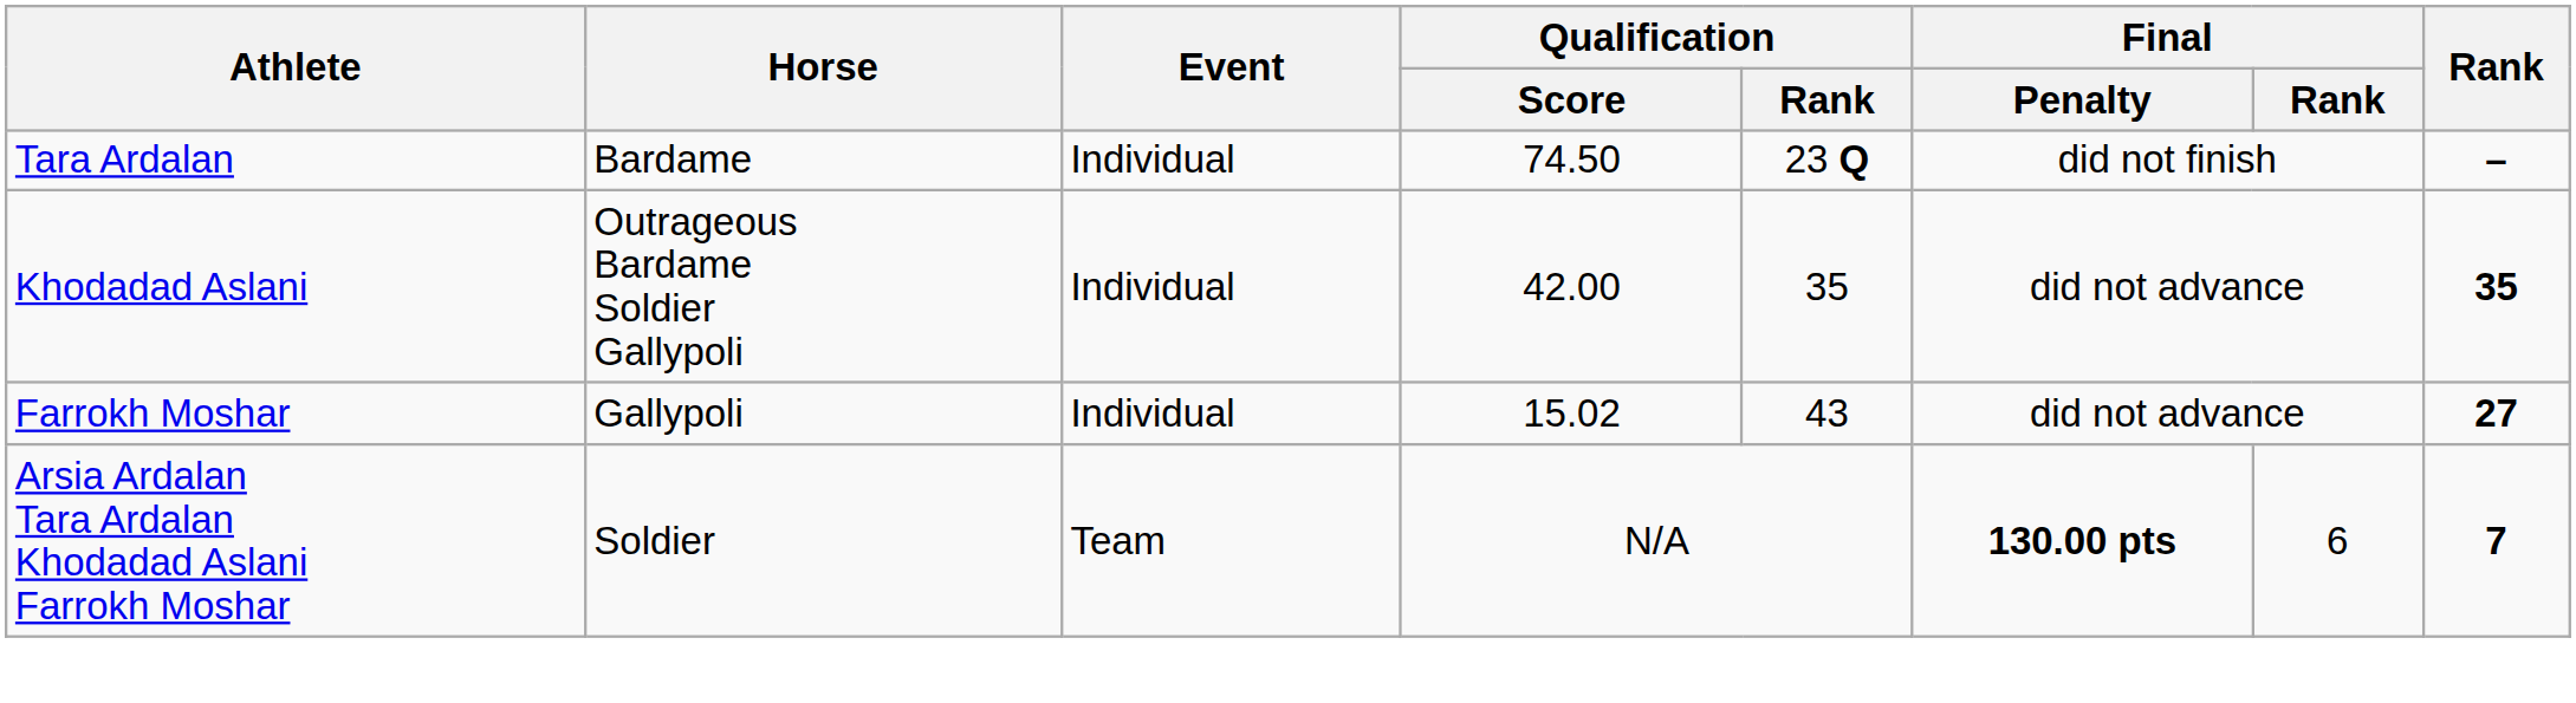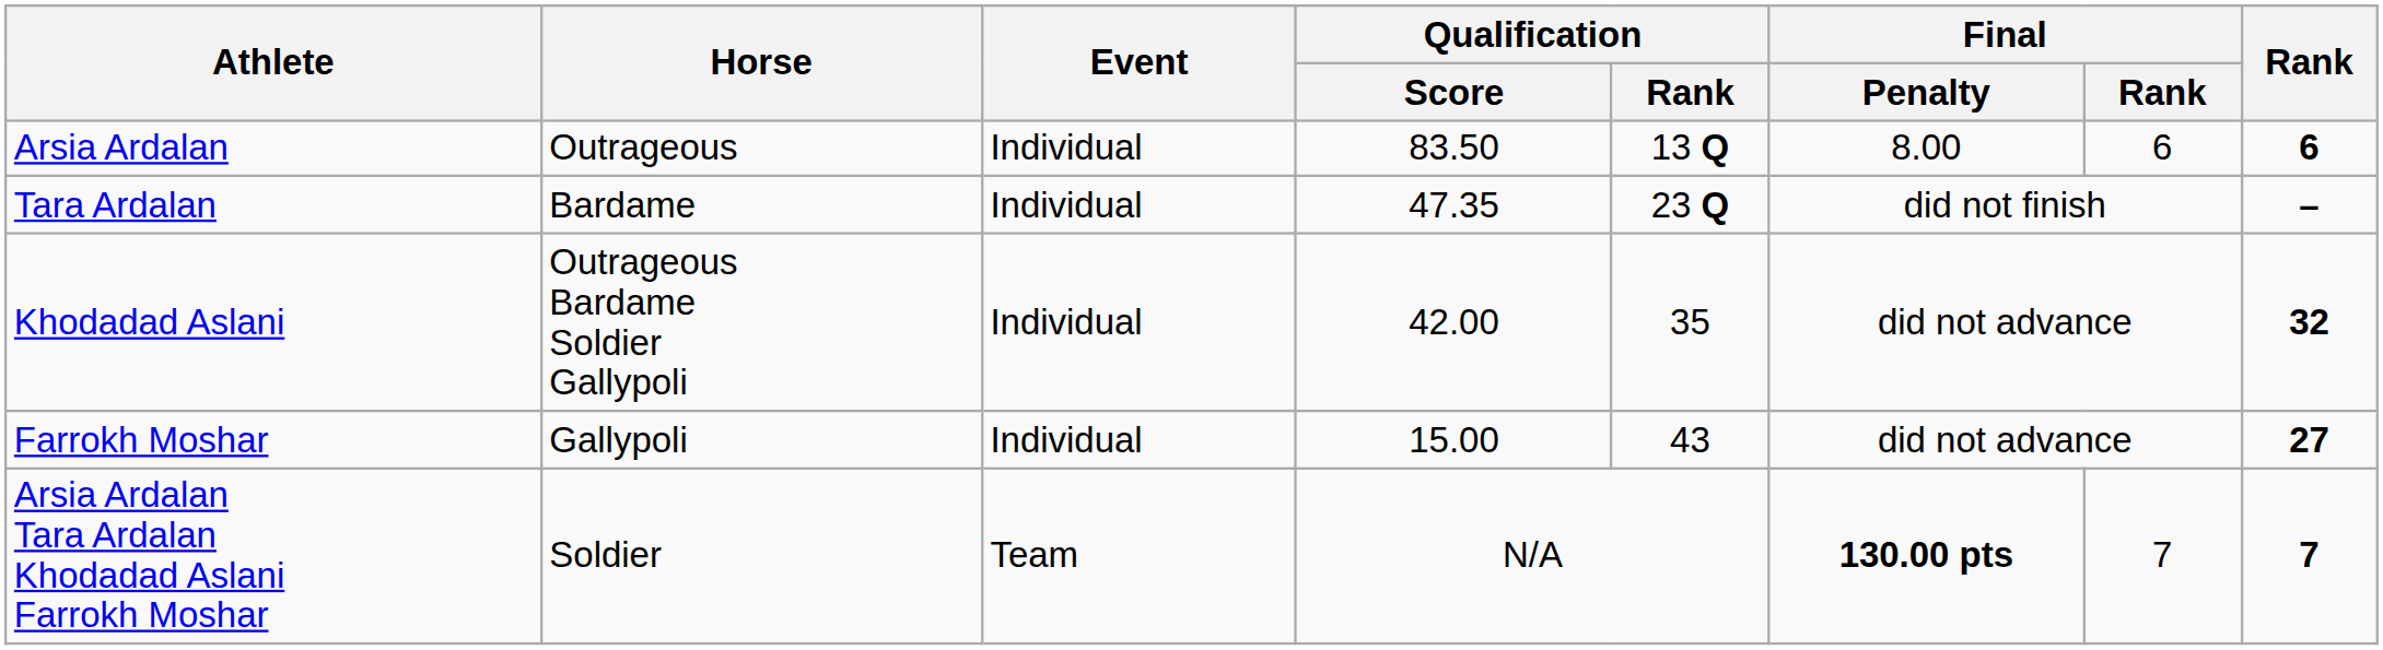+ row: Arsia Ardalan | Outrageous | Individual | 83.50 | 13 Q | 8.00 | 6 | 6
Tara Ardalan | Qualification / Score: 74.50 -> 47.35
Khodadad Aslani | Rank: 35 -> 32
Farrokh Moshar | Qualification / Score: 15.02 -> 15.00
Arsia Ardalan Tara Ardalan Khodadad Aslani Farrokh Moshar | Final / Rank: 6 -> 7
